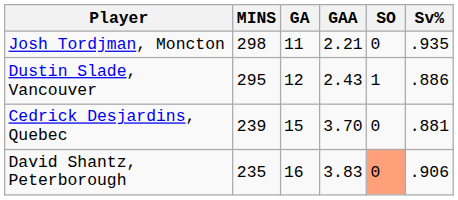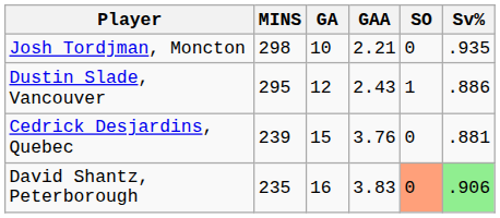Josh Tordjman, Moncton | GA: 11 -> 10
Cedrick Desjardins, Quebec | GAA: 3.70 -> 3.76
David Shantz, Peterborough | Sv%: no background -> lightgreen background
